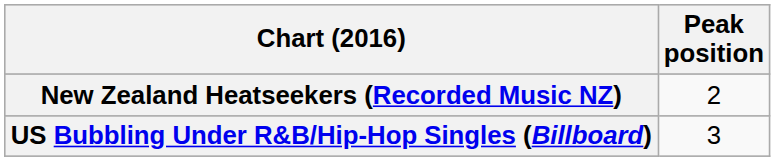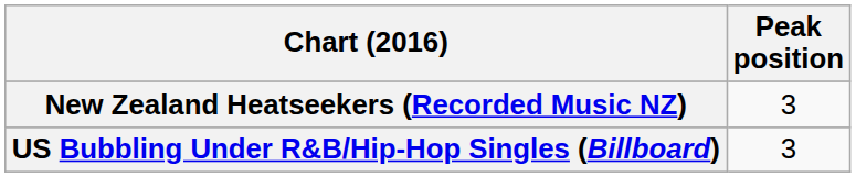New Zealand Heatseekers (Recorded Music NZ) | Peak position: 2 -> 3
